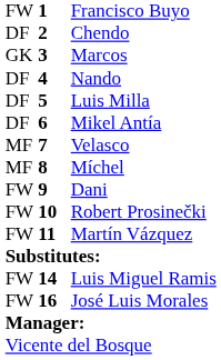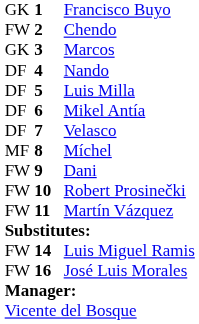Francisco Buyo | column 1: FW -> GK
Chendo | column 1: DF -> FW
Velasco | column 1: MF -> DF
